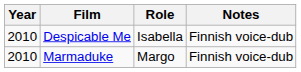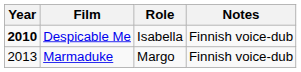Despicable Me | Year: normal -> bold
Marmaduke | Year: 2010 -> 2013
